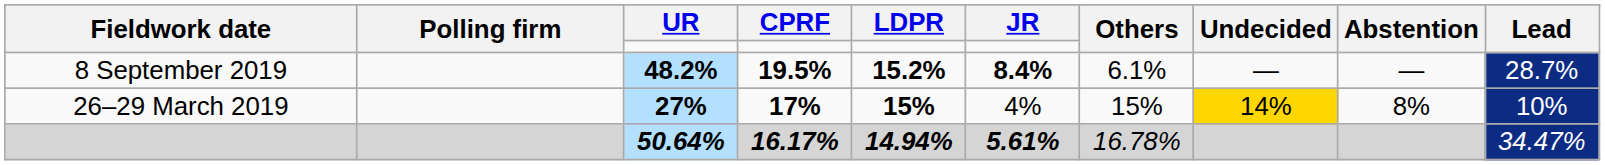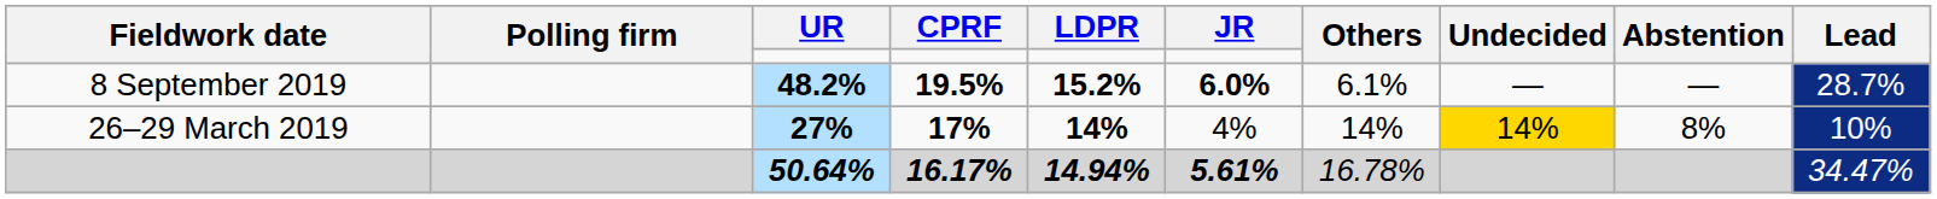8 September 2019 | JR: 8.4% -> 6.0%
26–29 March 2019 | LDPR: 15% -> 14%
26–29 March 2019 | Others: 15% -> 14%
